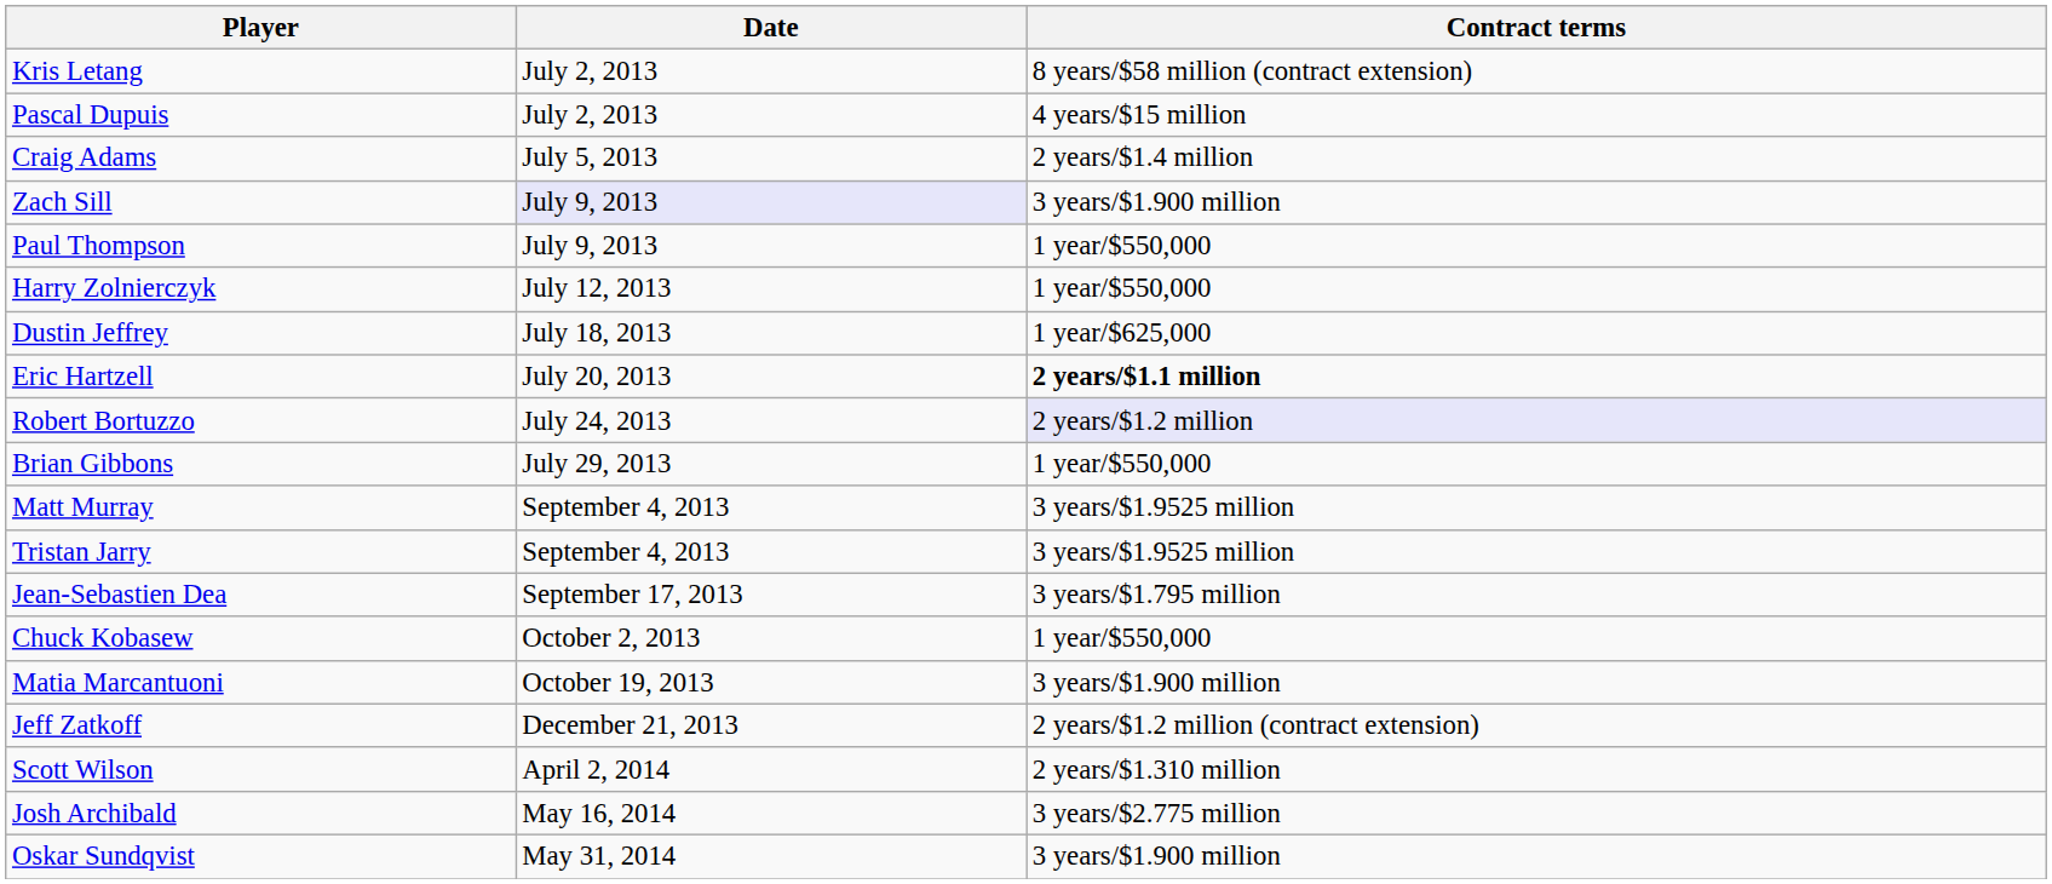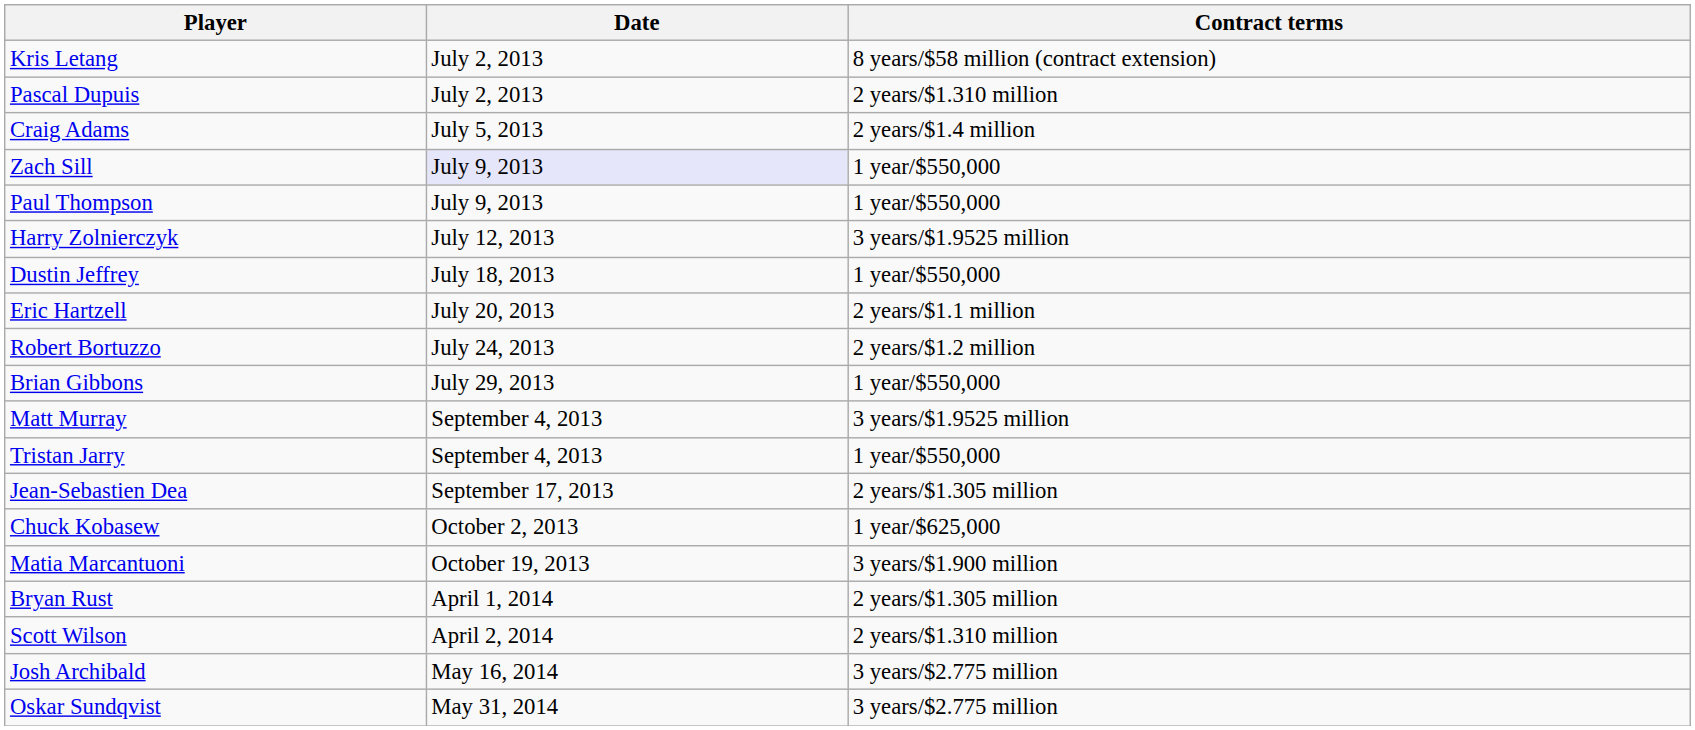Pascal Dupuis | Contract terms: 4 years/$15 million -> 2 years/$1.310 million
Zach Sill | Contract terms: 3 years/$1.900 million -> 1 year/$550,000
Harry Zolnierczyk | Contract terms: 1 year/$550,000 -> 3 years/$1.9525 million
Dustin Jeffrey | Contract terms: 1 year/$625,000 -> 1 year/$550,000
Eric Hartzell | Contract terms: bold -> normal
Robert Bortuzzo | Contract terms: lavender background -> no background
Tristan Jarry | Contract terms: 3 years/$1.9525 million -> 1 year/$550,000
Jean-Sebastien Dea | Contract terms: 3 years/$1.795 million -> 2 years/$1.305 million
Chuck Kobasew | Contract terms: 1 year/$550,000 -> 1 year/$625,000
- row: Jeff Zatkoff | December 21, 2013 | 2 years/$1.2 million (contract extension)
+ row: Bryan Rust | April 1, 2014 | 2 years/$1.305 million
Oskar Sundqvist | Contract terms: 3 years/$1.900 million -> 3 years/$2.775 million
